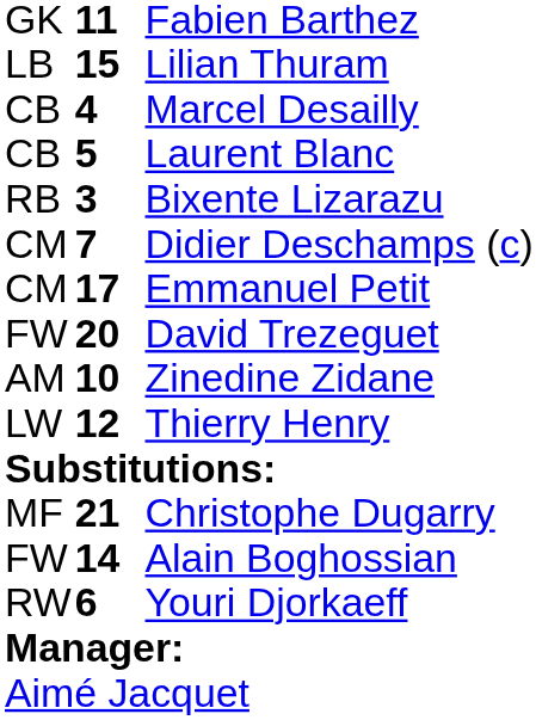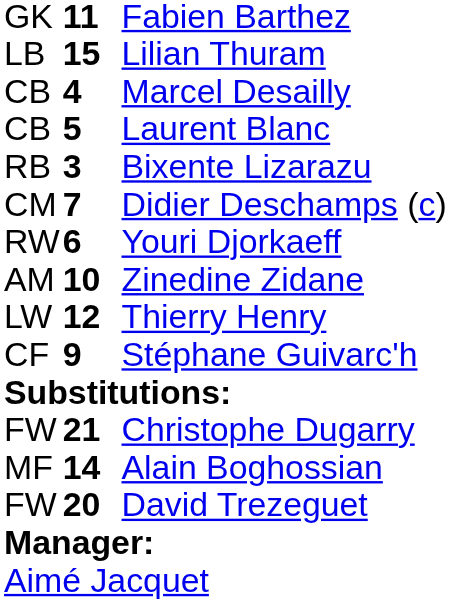- row: CM | 17 | Emmanuel Petit
rows swapped: Youri Djorkaeff <-> David Trezeguet
+ row: CF | 9 | Stéphane Guivarc'h
Christophe Dugarry | column 1: MF -> FW
Alain Boghossian | column 1: FW -> MF
